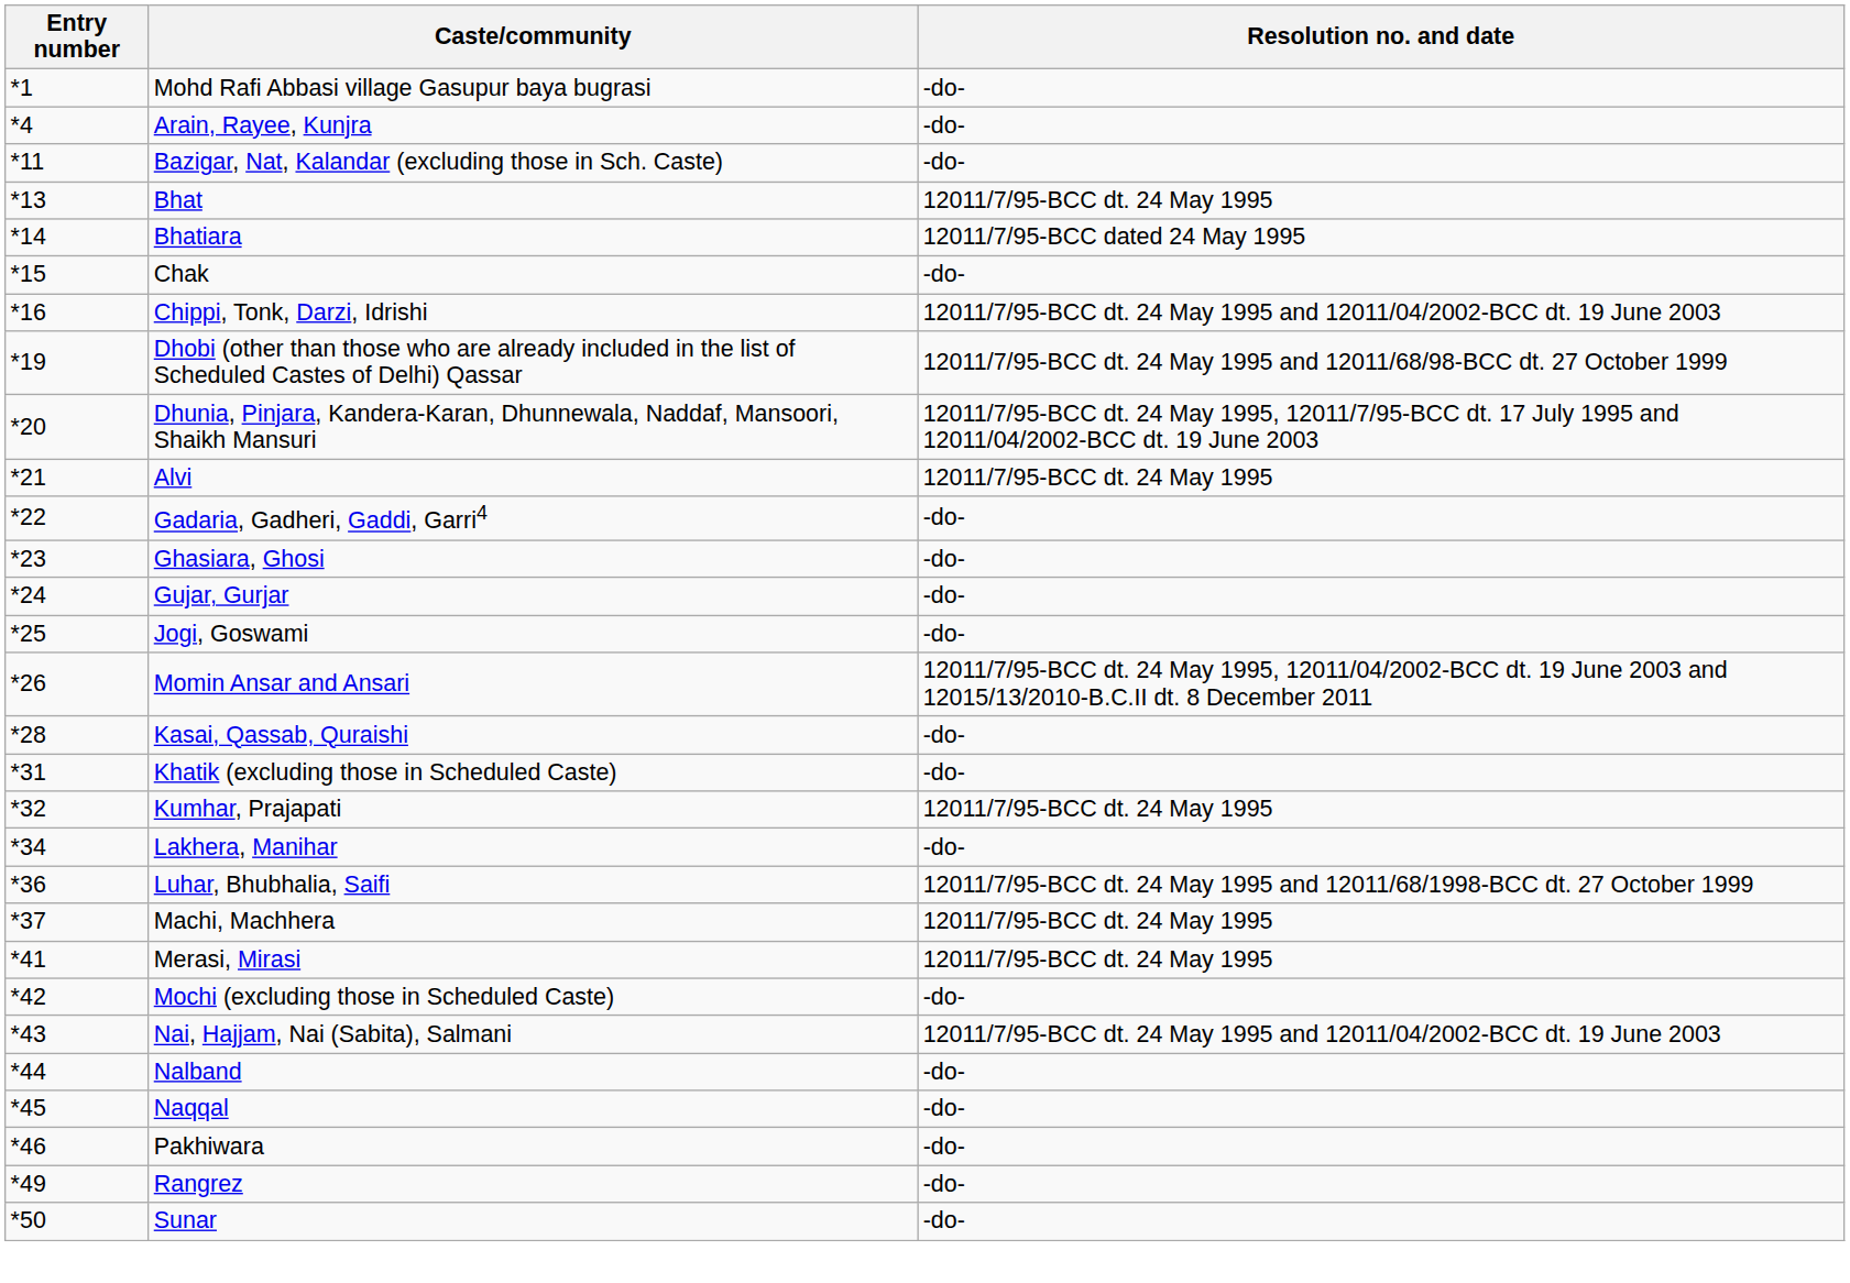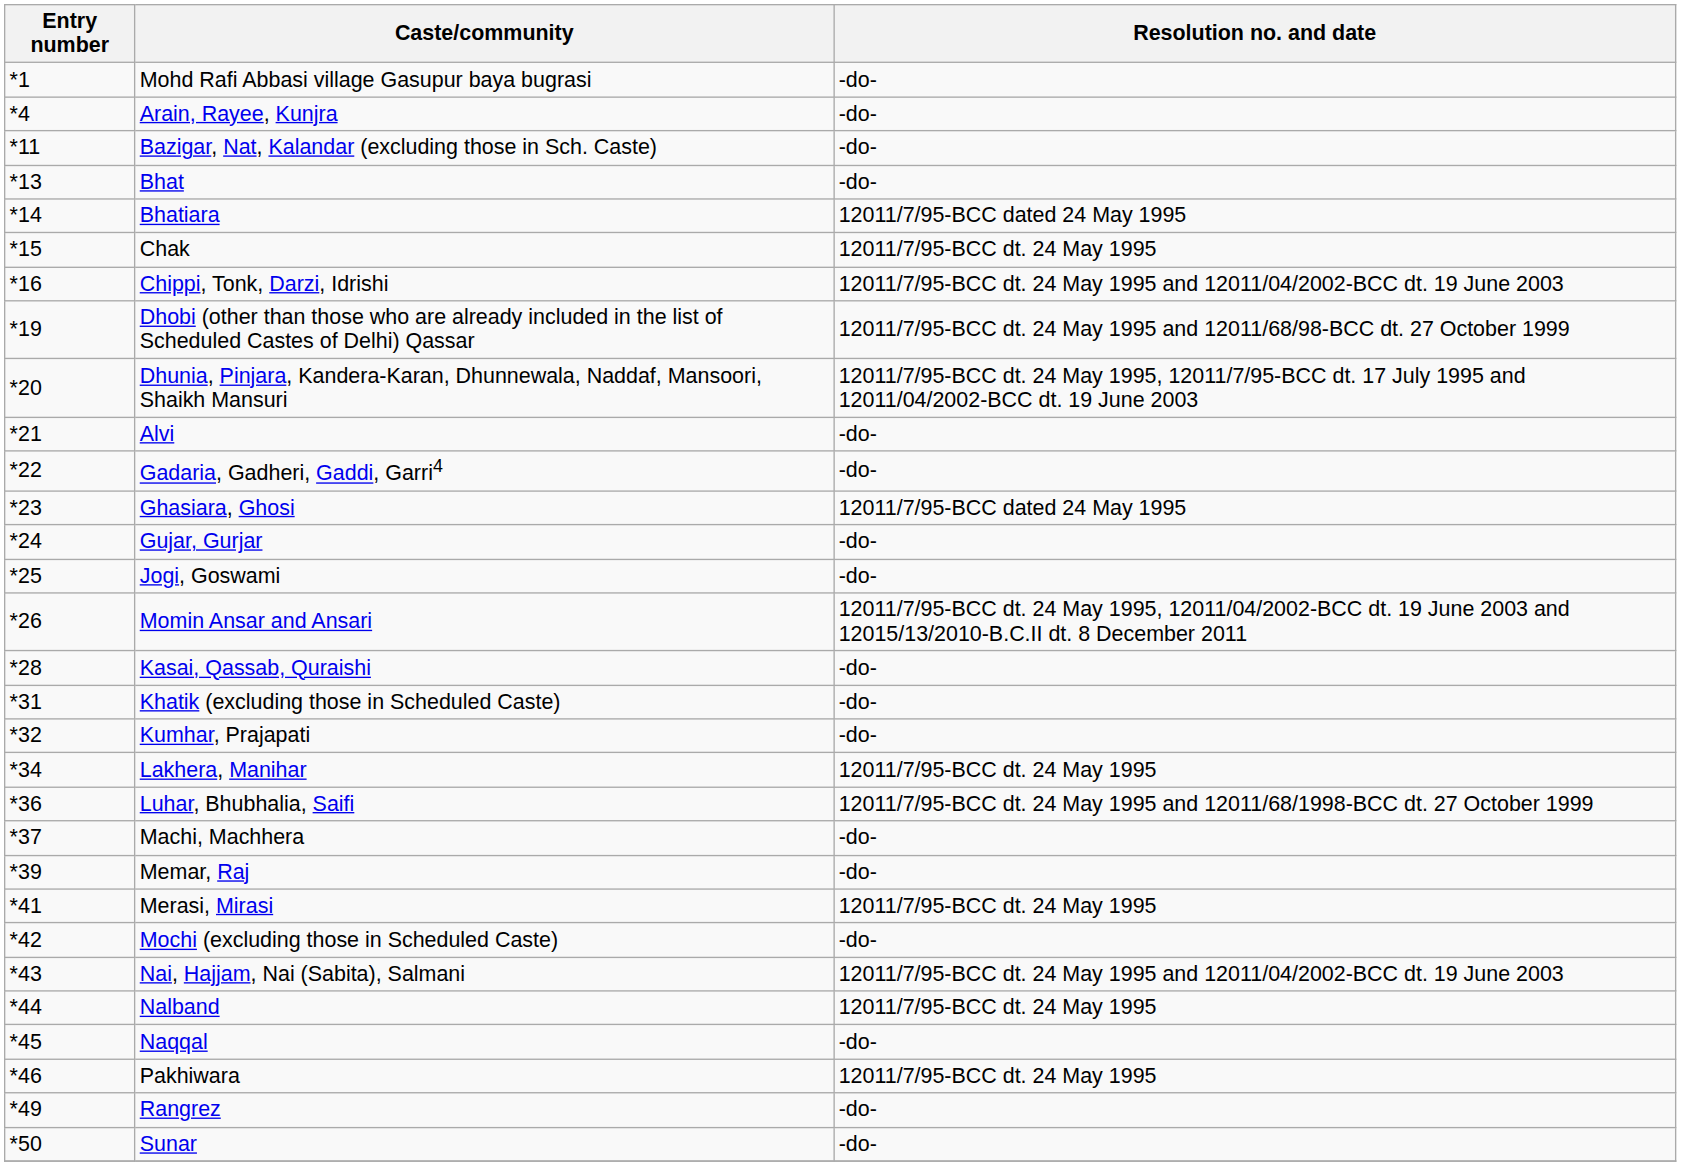Bhat | Resolution no. and date: 12011/7/95-BCC dt. 24 May 1995 -> -do-
Chak | Resolution no. and date: -do- -> 12011/7/95-BCC dt. 24 May 1995
Alvi | Resolution no. and date: 12011/7/95-BCC dt. 24 May 1995 -> -do-
Ghasiara, Ghosi | Resolution no. and date: -do- -> 12011/7/95-BCC dated 24 May 1995
Kumhar, Prajapati | Resolution no. and date: 12011/7/95-BCC dt. 24 May 1995 -> -do-
Lakhera, Manihar | Resolution no. and date: -do- -> 12011/7/95-BCC dt. 24 May 1995
Machi, Machhera | Resolution no. and date: 12011/7/95-BCC dt. 24 May 1995 -> -do-
+ row: *39 | Memar, Raj | -do-
Nalband | Resolution no. and date: -do- -> 12011/7/95-BCC dt. 24 May 1995
Pakhiwara | Resolution no. and date: -do- -> 12011/7/95-BCC dt. 24 May 1995
